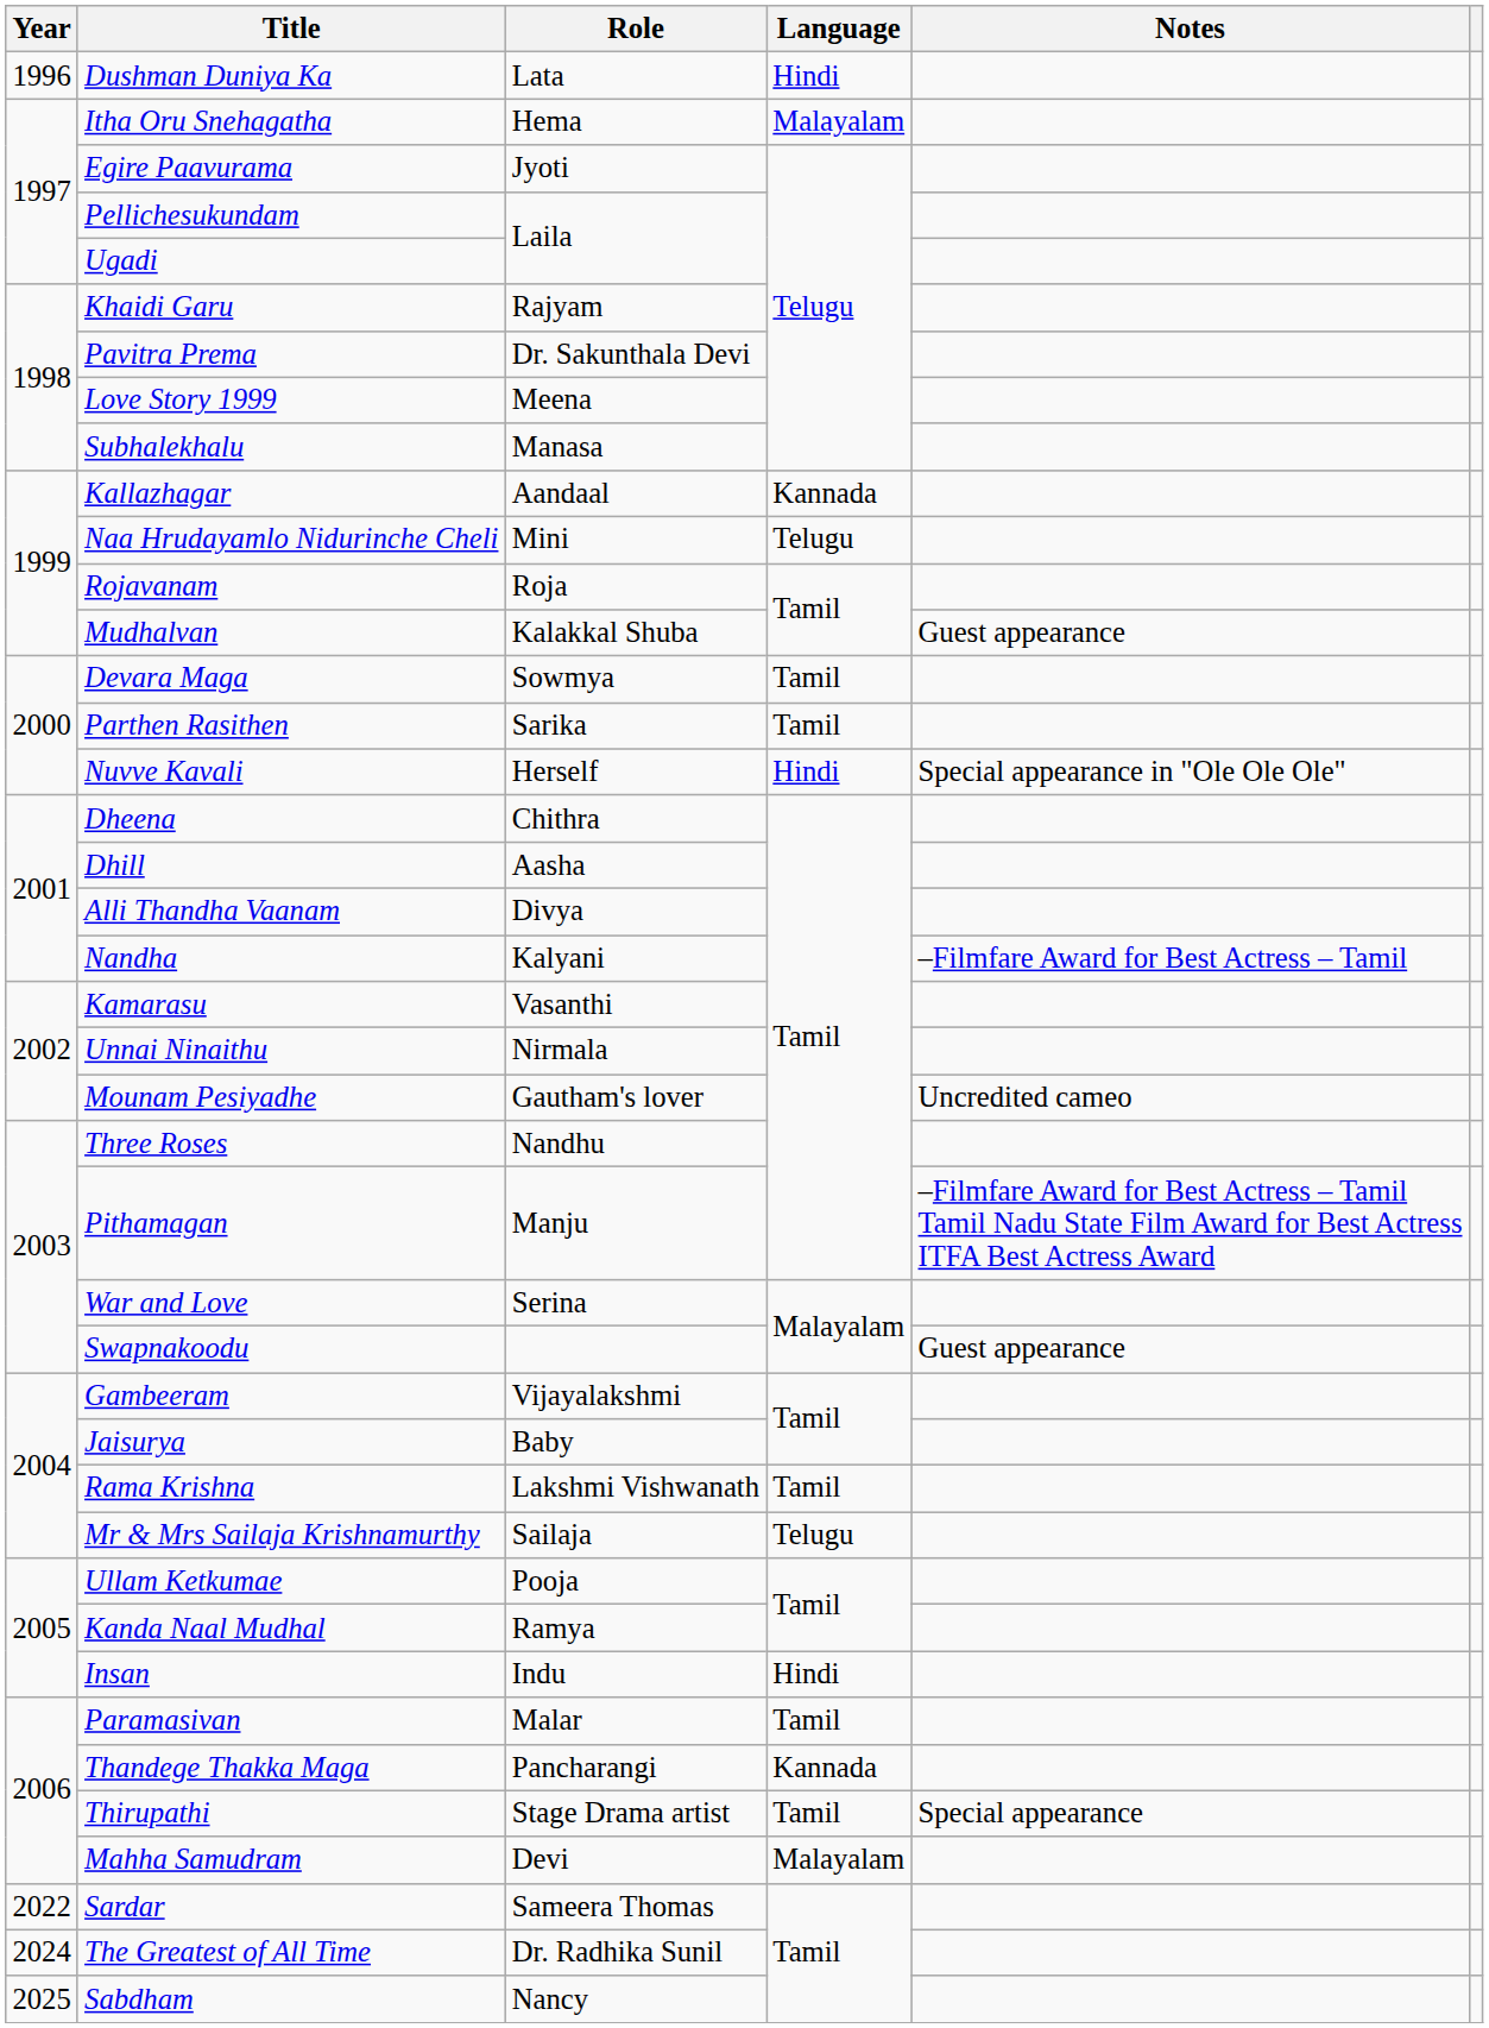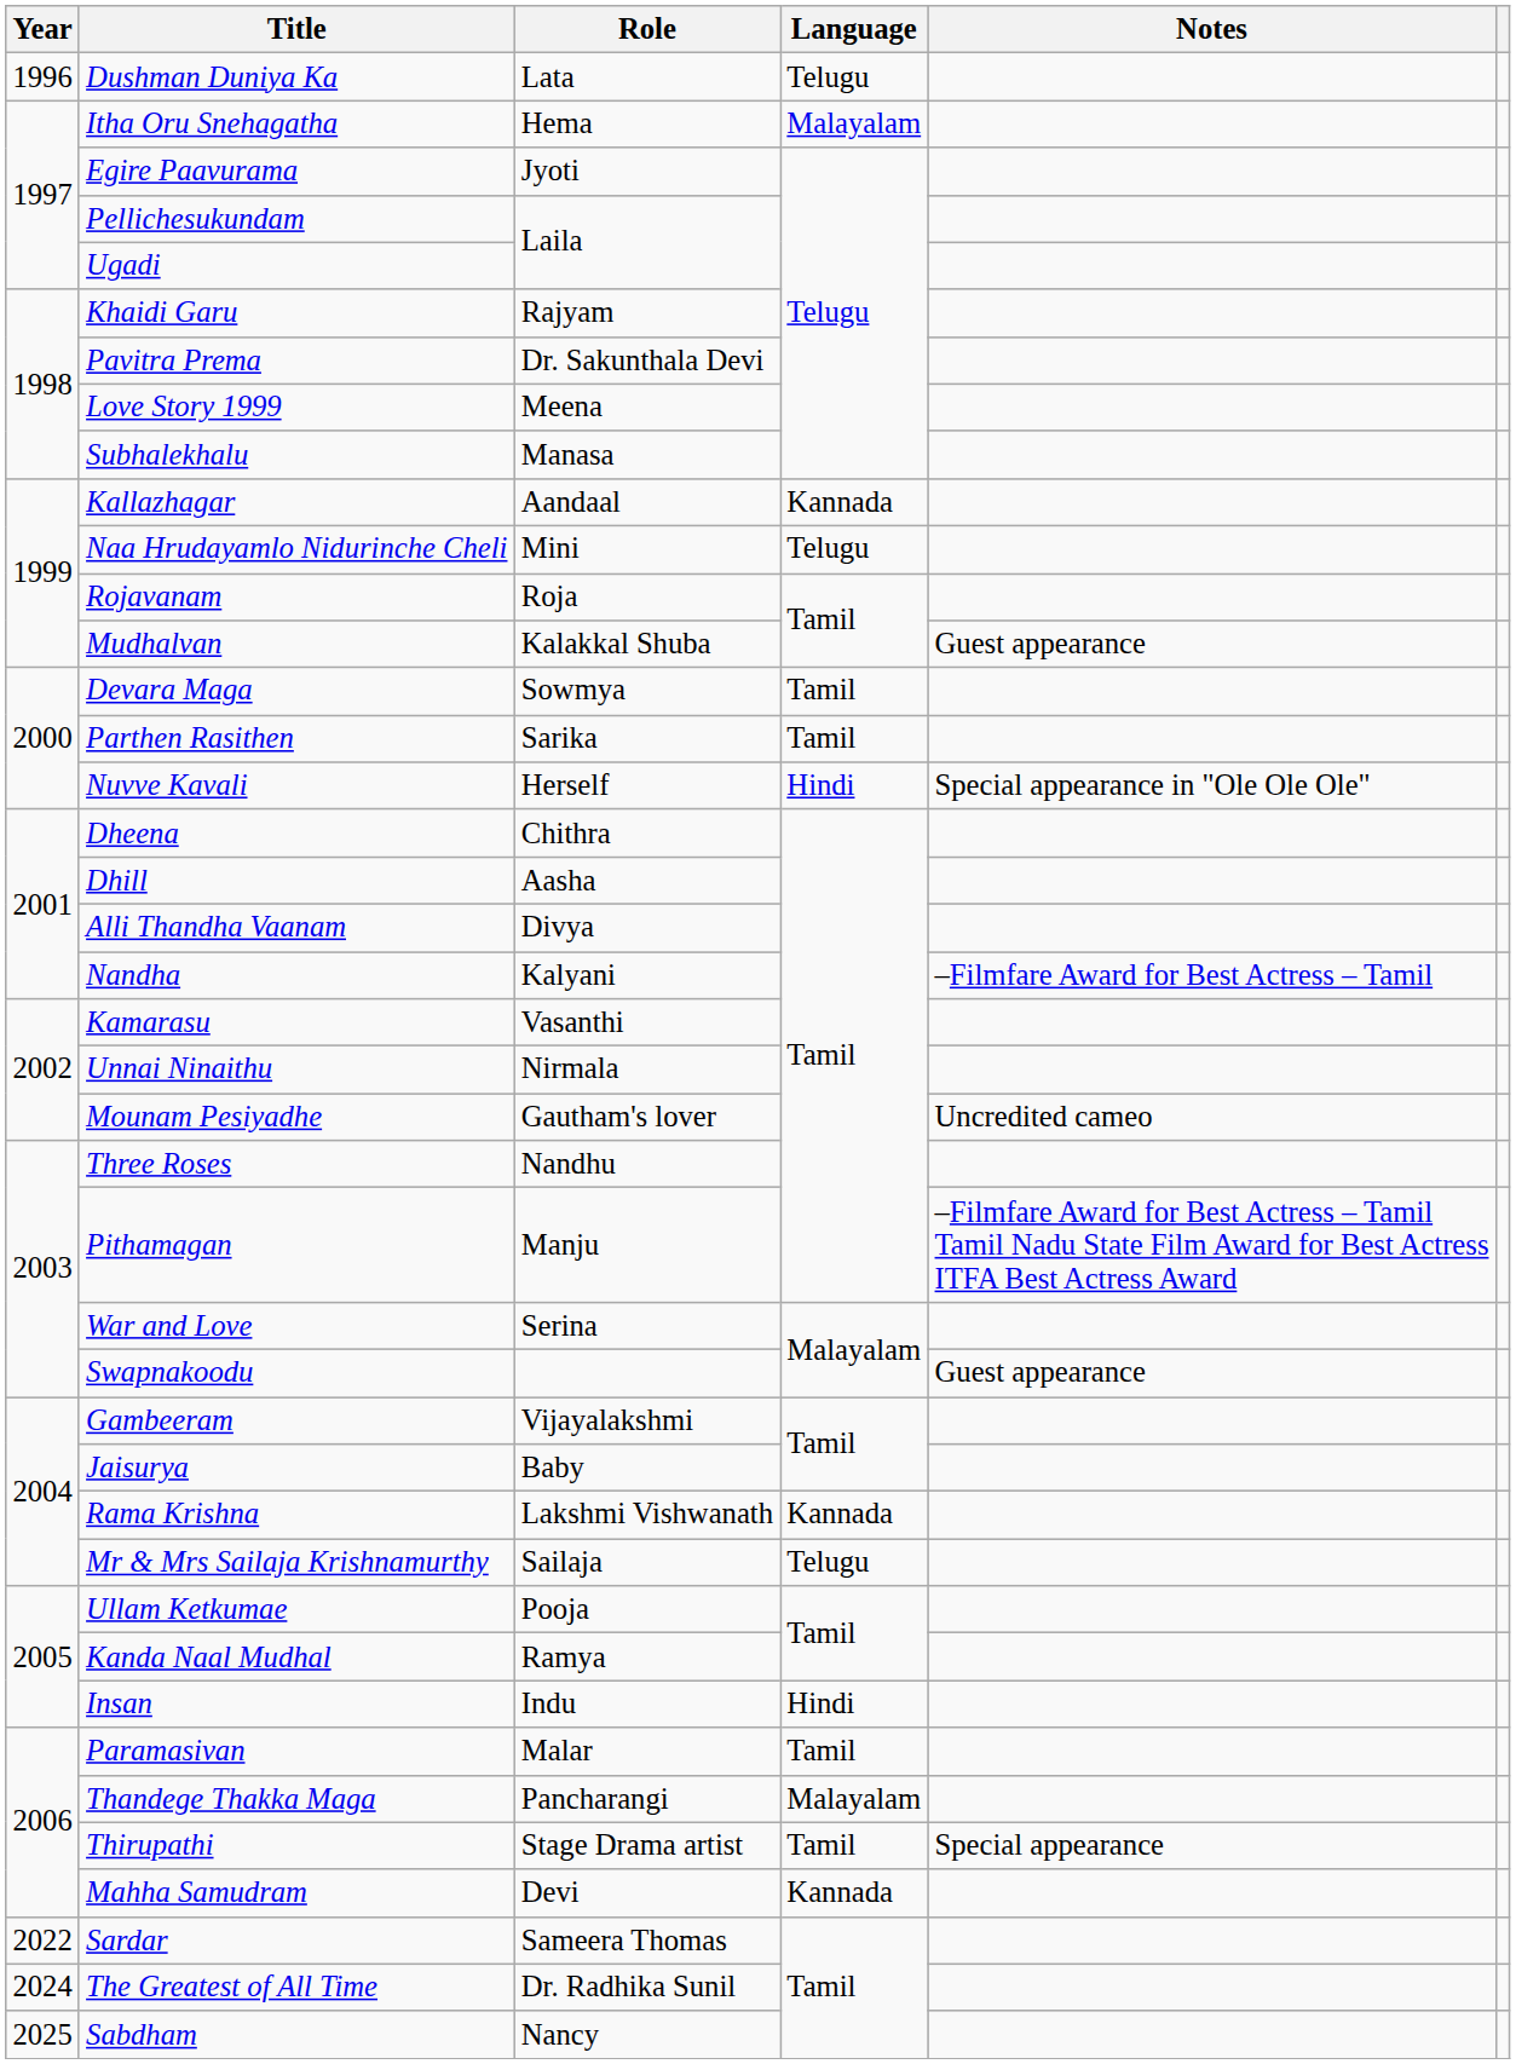Dushman Duniya Ka | Language: Hindi -> Telugu
Rama Krishna | Language: Tamil -> Kannada
Thandege Thakka Maga | Language: Kannada -> Malayalam
Mahha Samudram | Language: Malayalam -> Kannada
